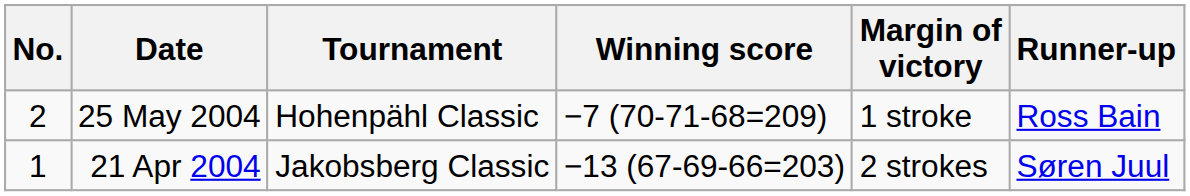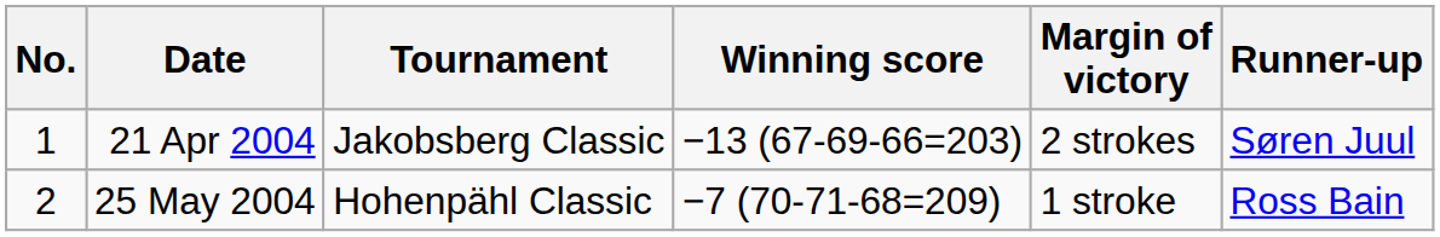rows swapped: 21 Apr 2004 <-> 25 May 2004
